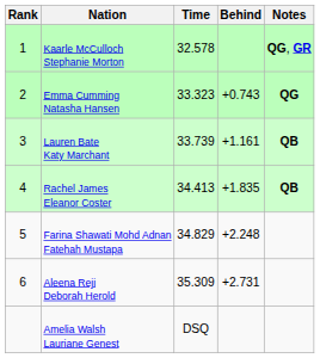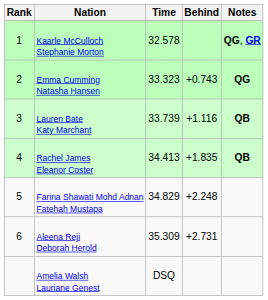Lauren Bate Katy Marchant | Behind: +1.161 -> +1.116
